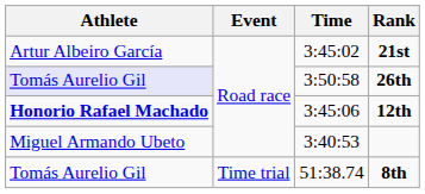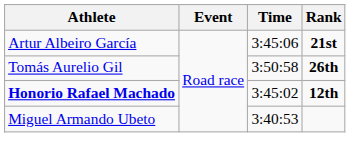21st | Time: 3:45:02 -> 3:45:06
26th | Athlete: lavender background -> no background
12th | Time: 3:45:06 -> 3:45:02
- row: Tomás Aurelio Gil | Time trial | 51:38.74 | 8th
